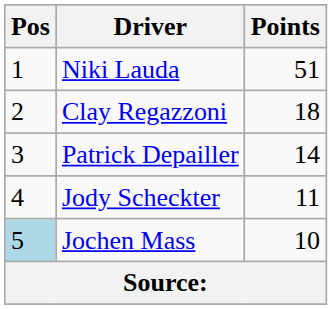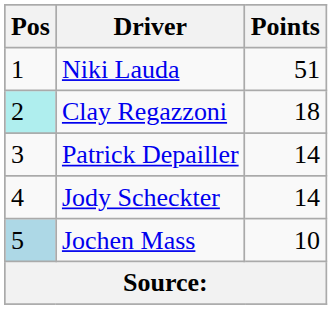Clay Regazzoni | Pos: no background -> paleturquoise background
Jody Scheckter | Points: 11 -> 14
